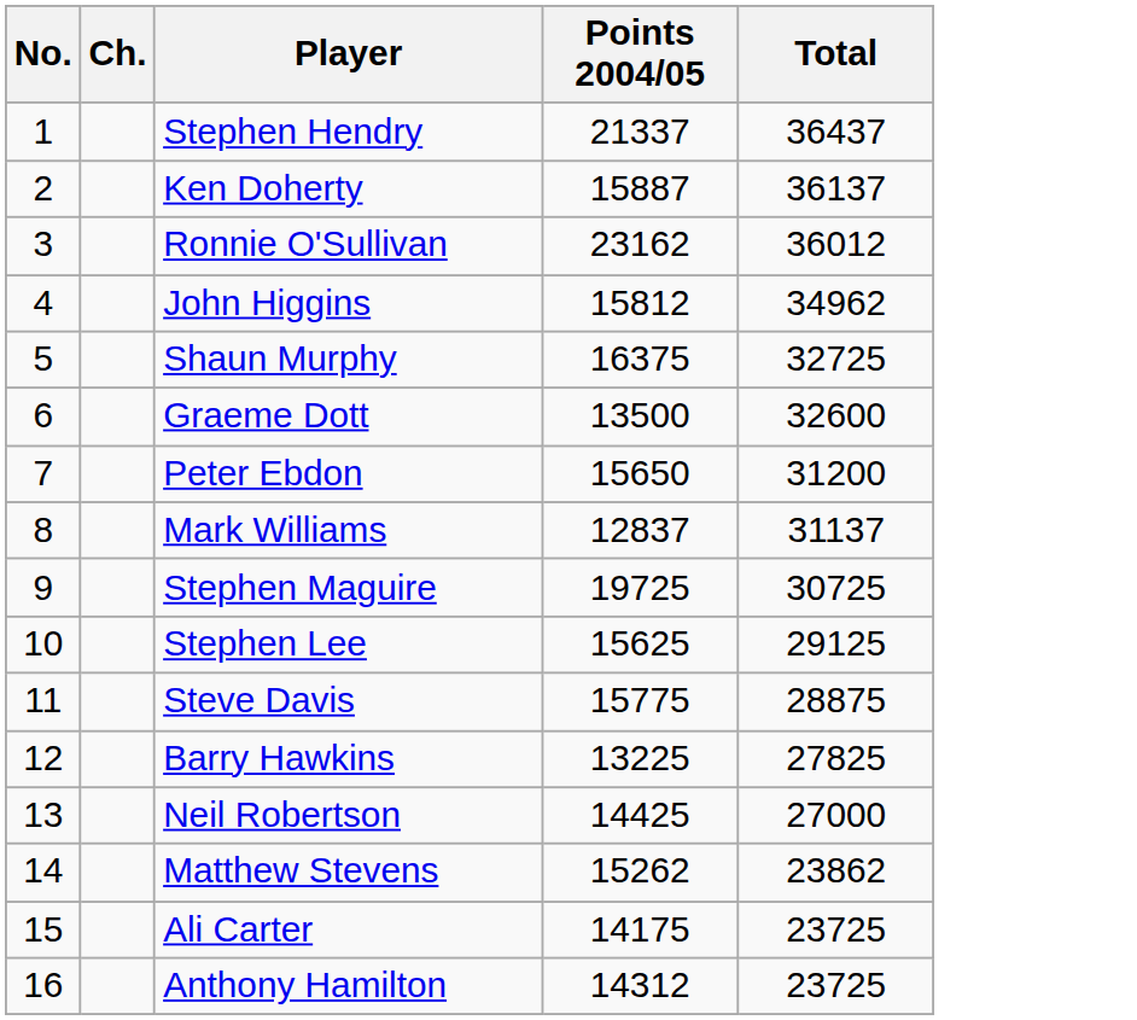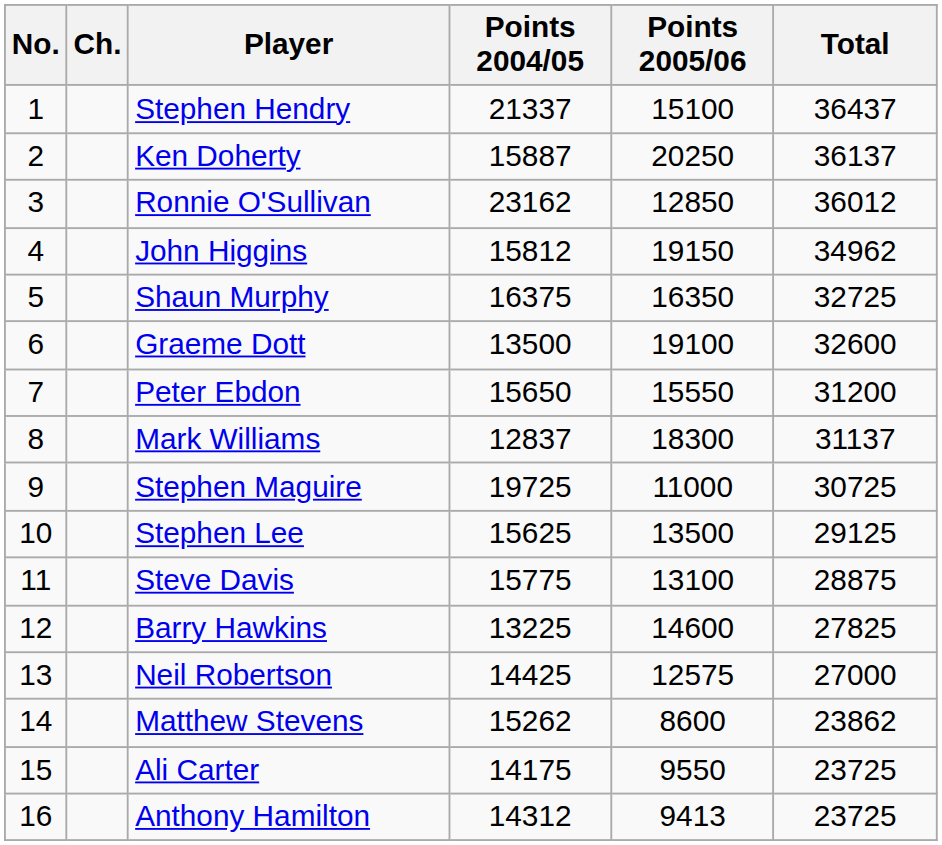+ column: Points 2005/06 | 15100 | 20250 | 12850 | 19150 | 16350 | 19100 | 15550 | 18300 | 11000 | 13500 | 13100 | 14600 | 12575 | 8600 | 9550 | 9413
